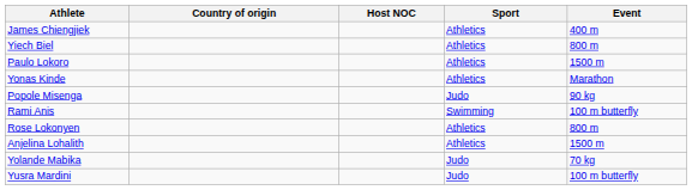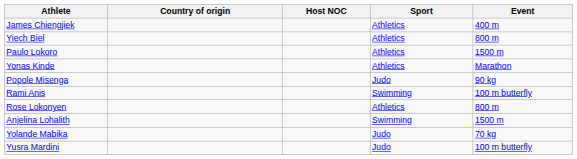Anjelina Lohalith | Sport: Athletics -> Swimming
